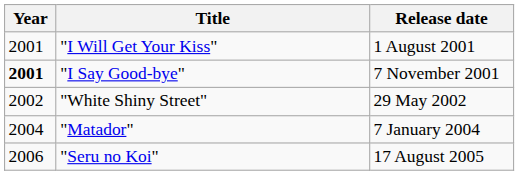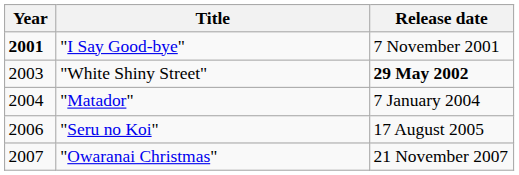- row: 2001 | "I Will Get Your Kiss" | 1 August 2001
"White Shiny Street" | Year: 2002 -> 2003
"White Shiny Street" | Release date: normal -> bold
+ row: 2007 | "Owaranai Christmas" | 21 November 2007
